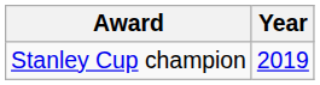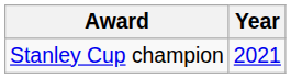Stanley Cup champion | Year: 2019 -> 2021
